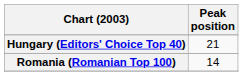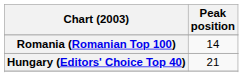rows swapped: Hungary (Editors' Choice Top 40) <-> Romania (Romanian Top 100)
